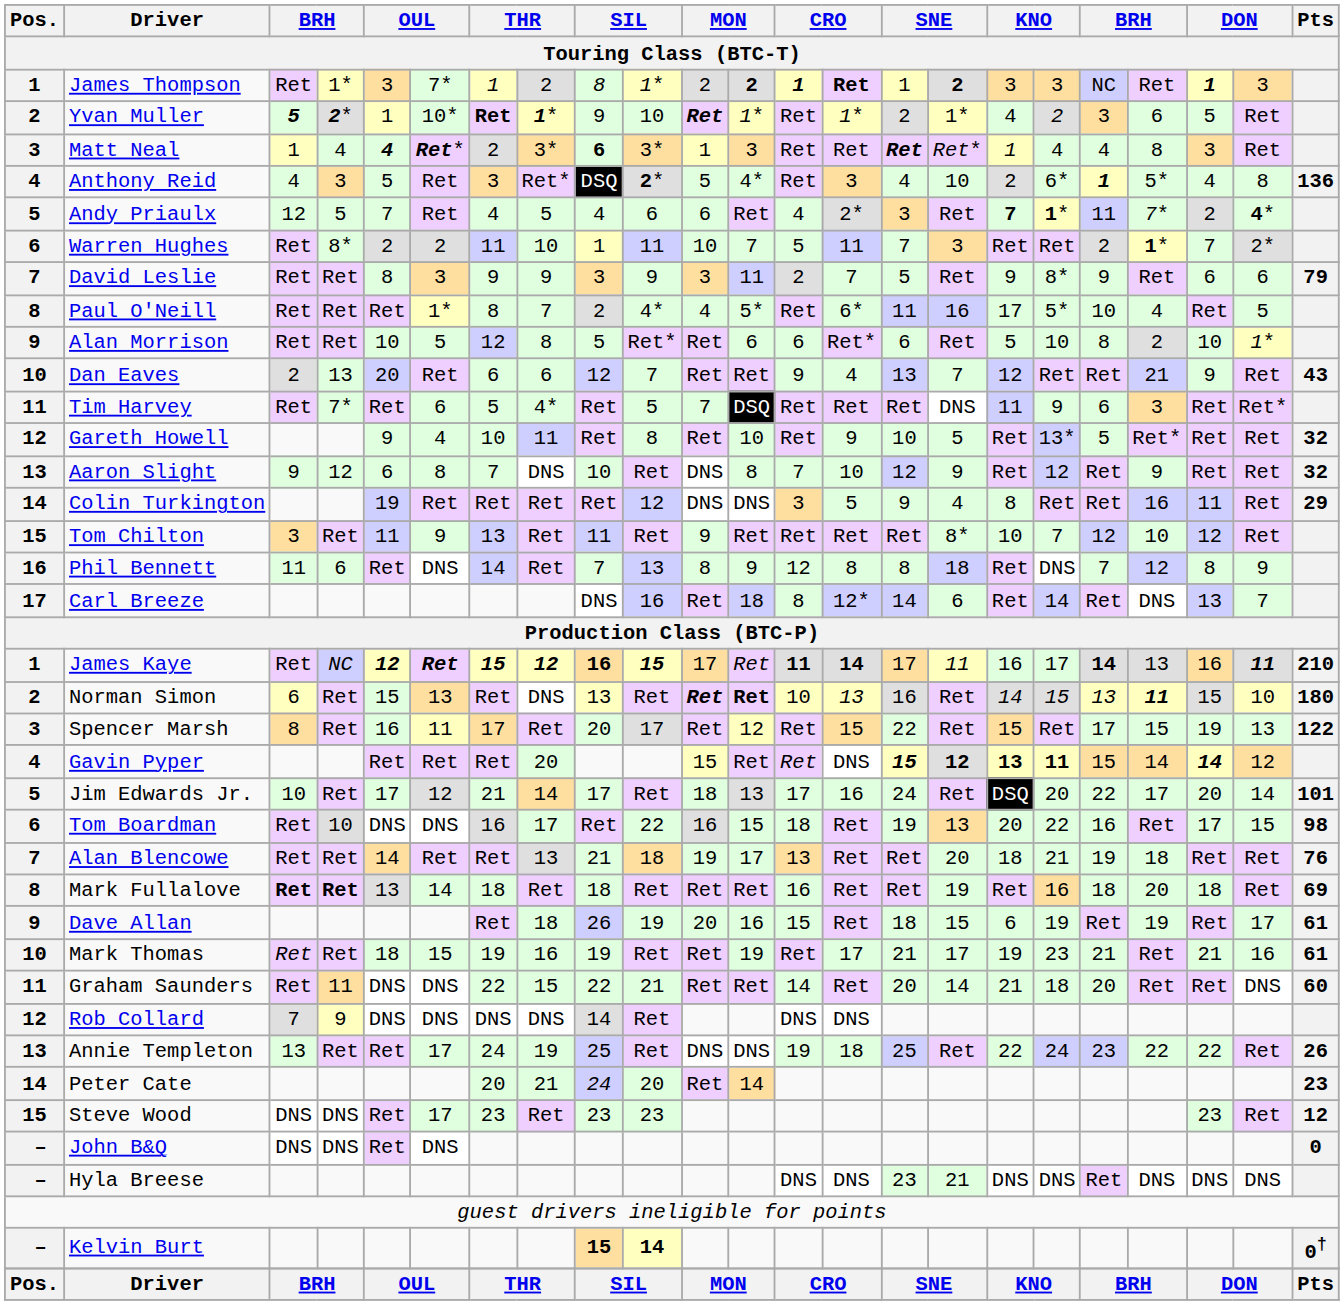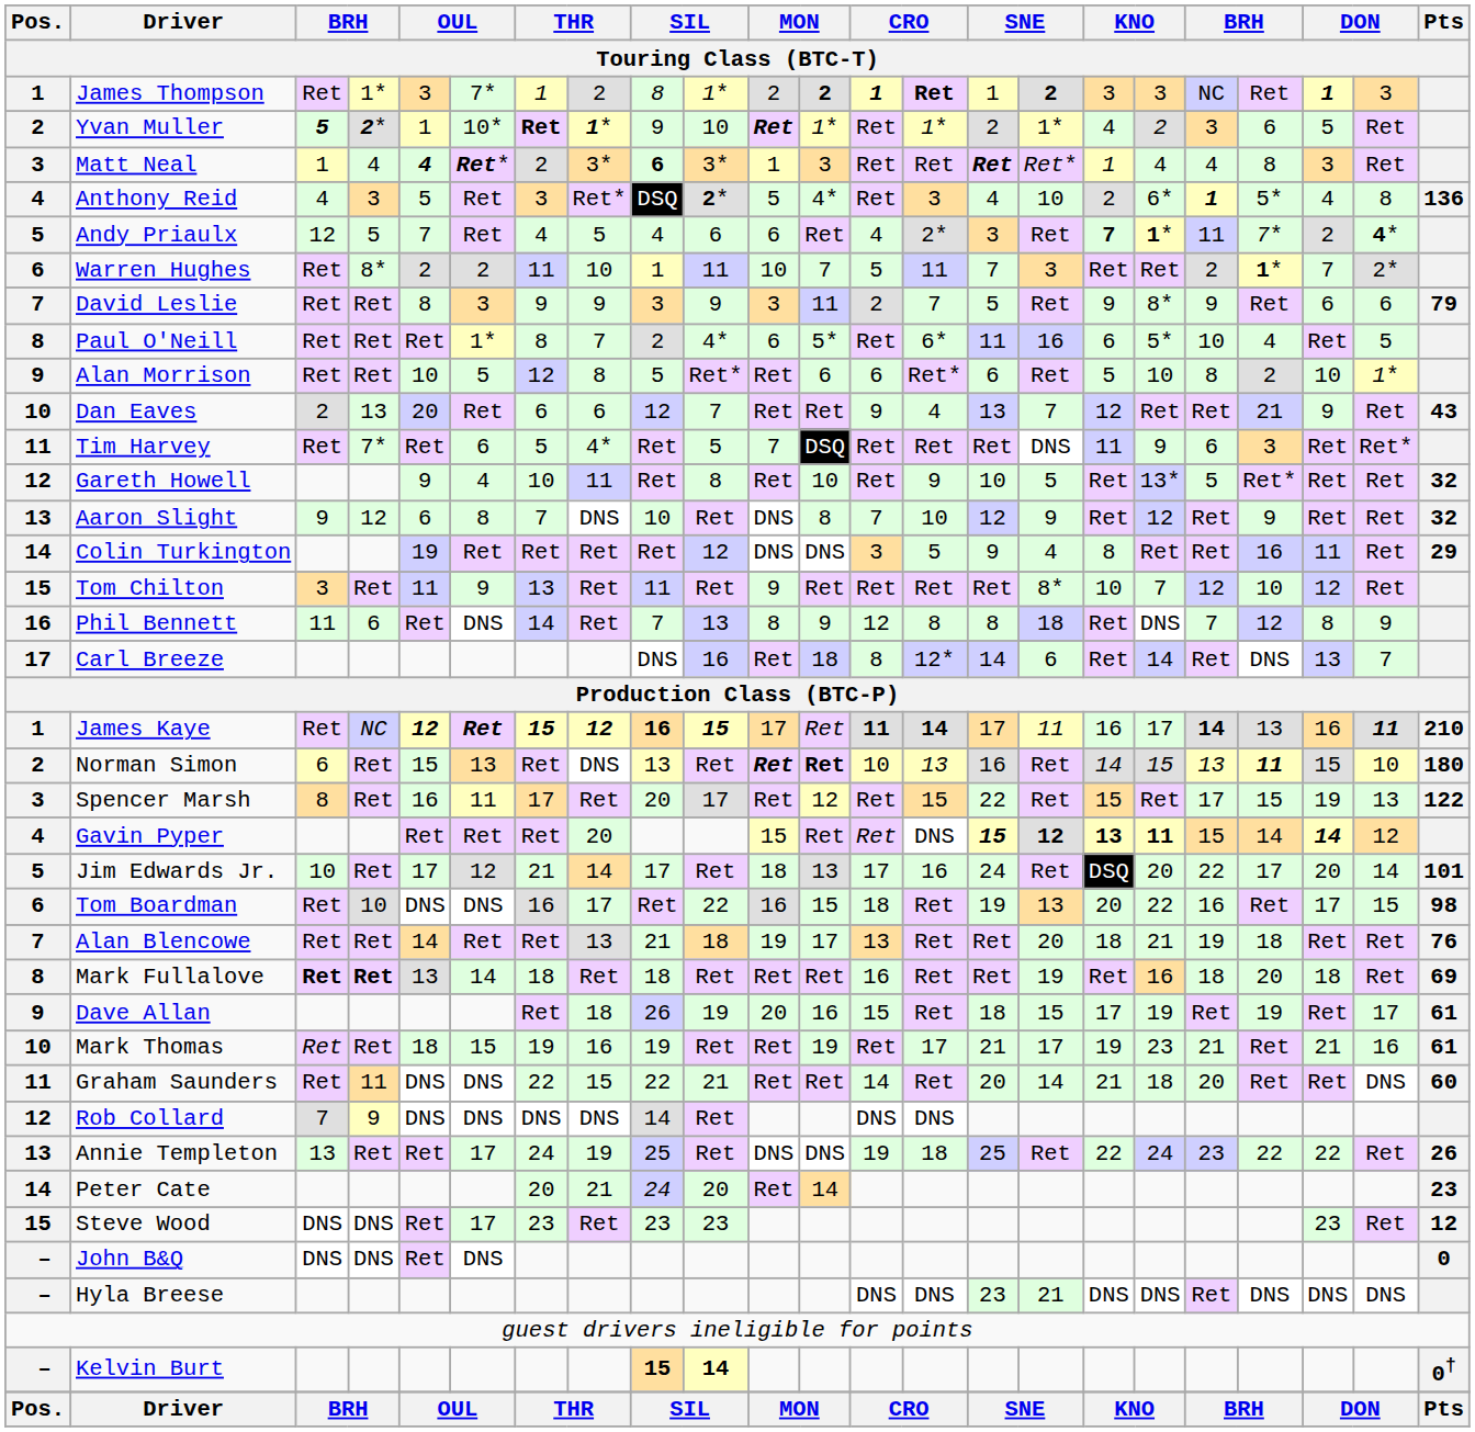Paul O'Neill | column 11: 4 -> 6
Paul O'Neill | column 17: 17 -> 6
Dave Allan | column 17: 6 -> 17
